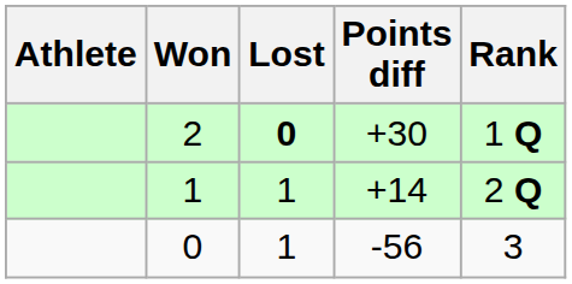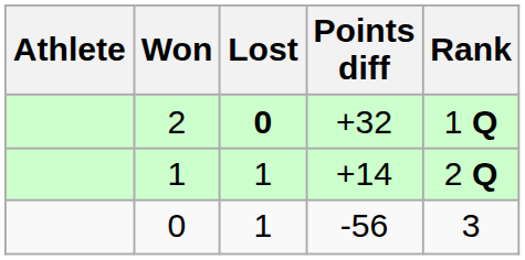2 | Points diff: +30 -> +32
